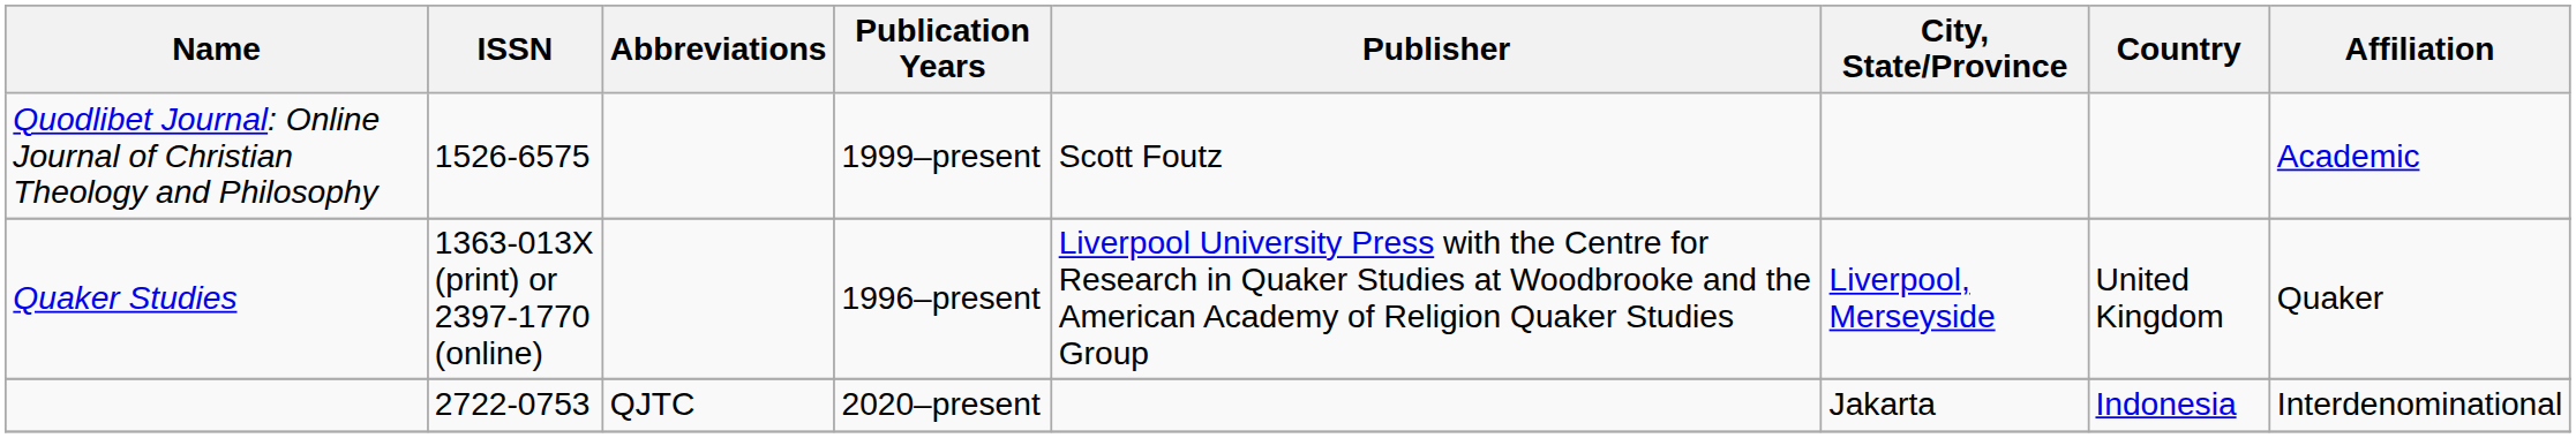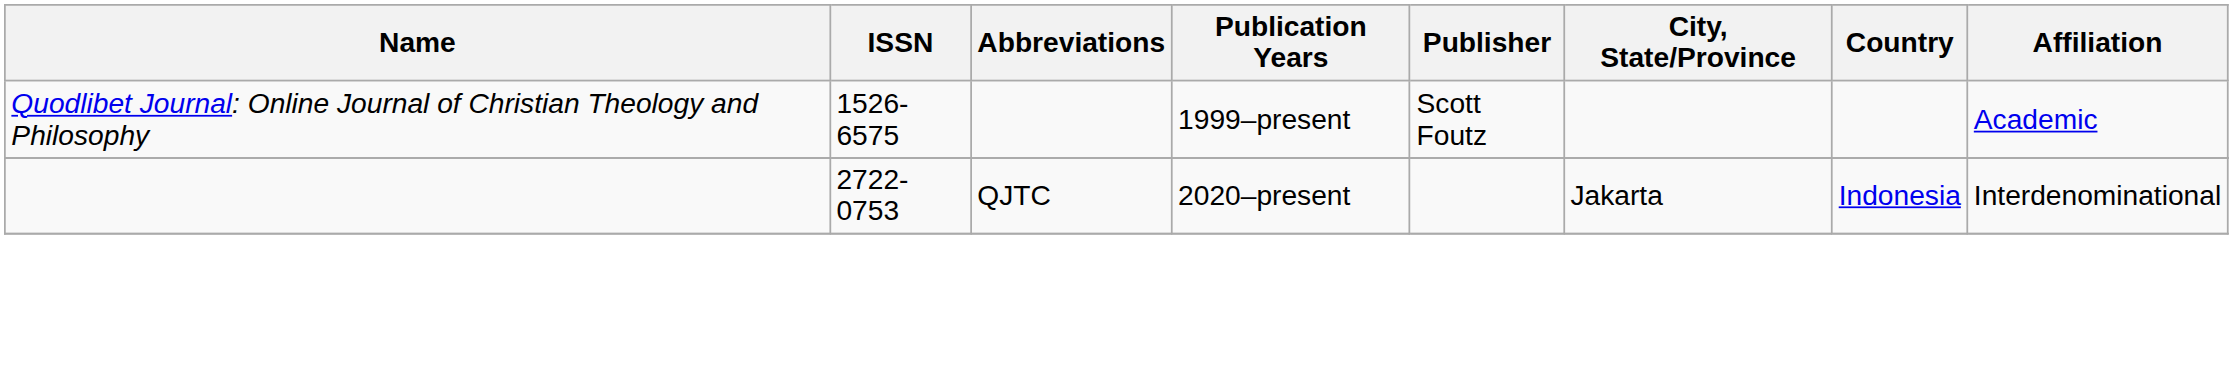- row: Quaker Studies | 1363-013X (print) or 2397-1770 (online) | 1996–present | Liverpool University Press with the Centre for Research in Quaker Studies at Woodbrooke and the American Academy of Religion Quaker Studies Group | Liverpool, Merseyside | United Kingdom | Quaker
